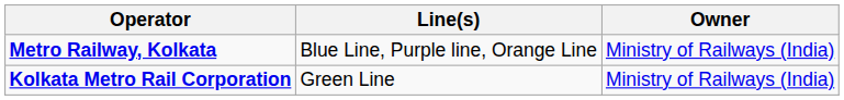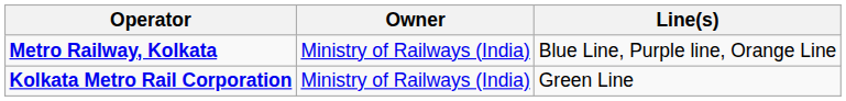columns swapped: Owner <-> Line(s)
